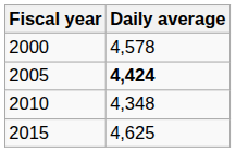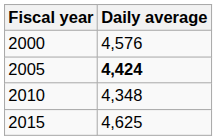2000 | Daily average: 4,578 -> 4,576
